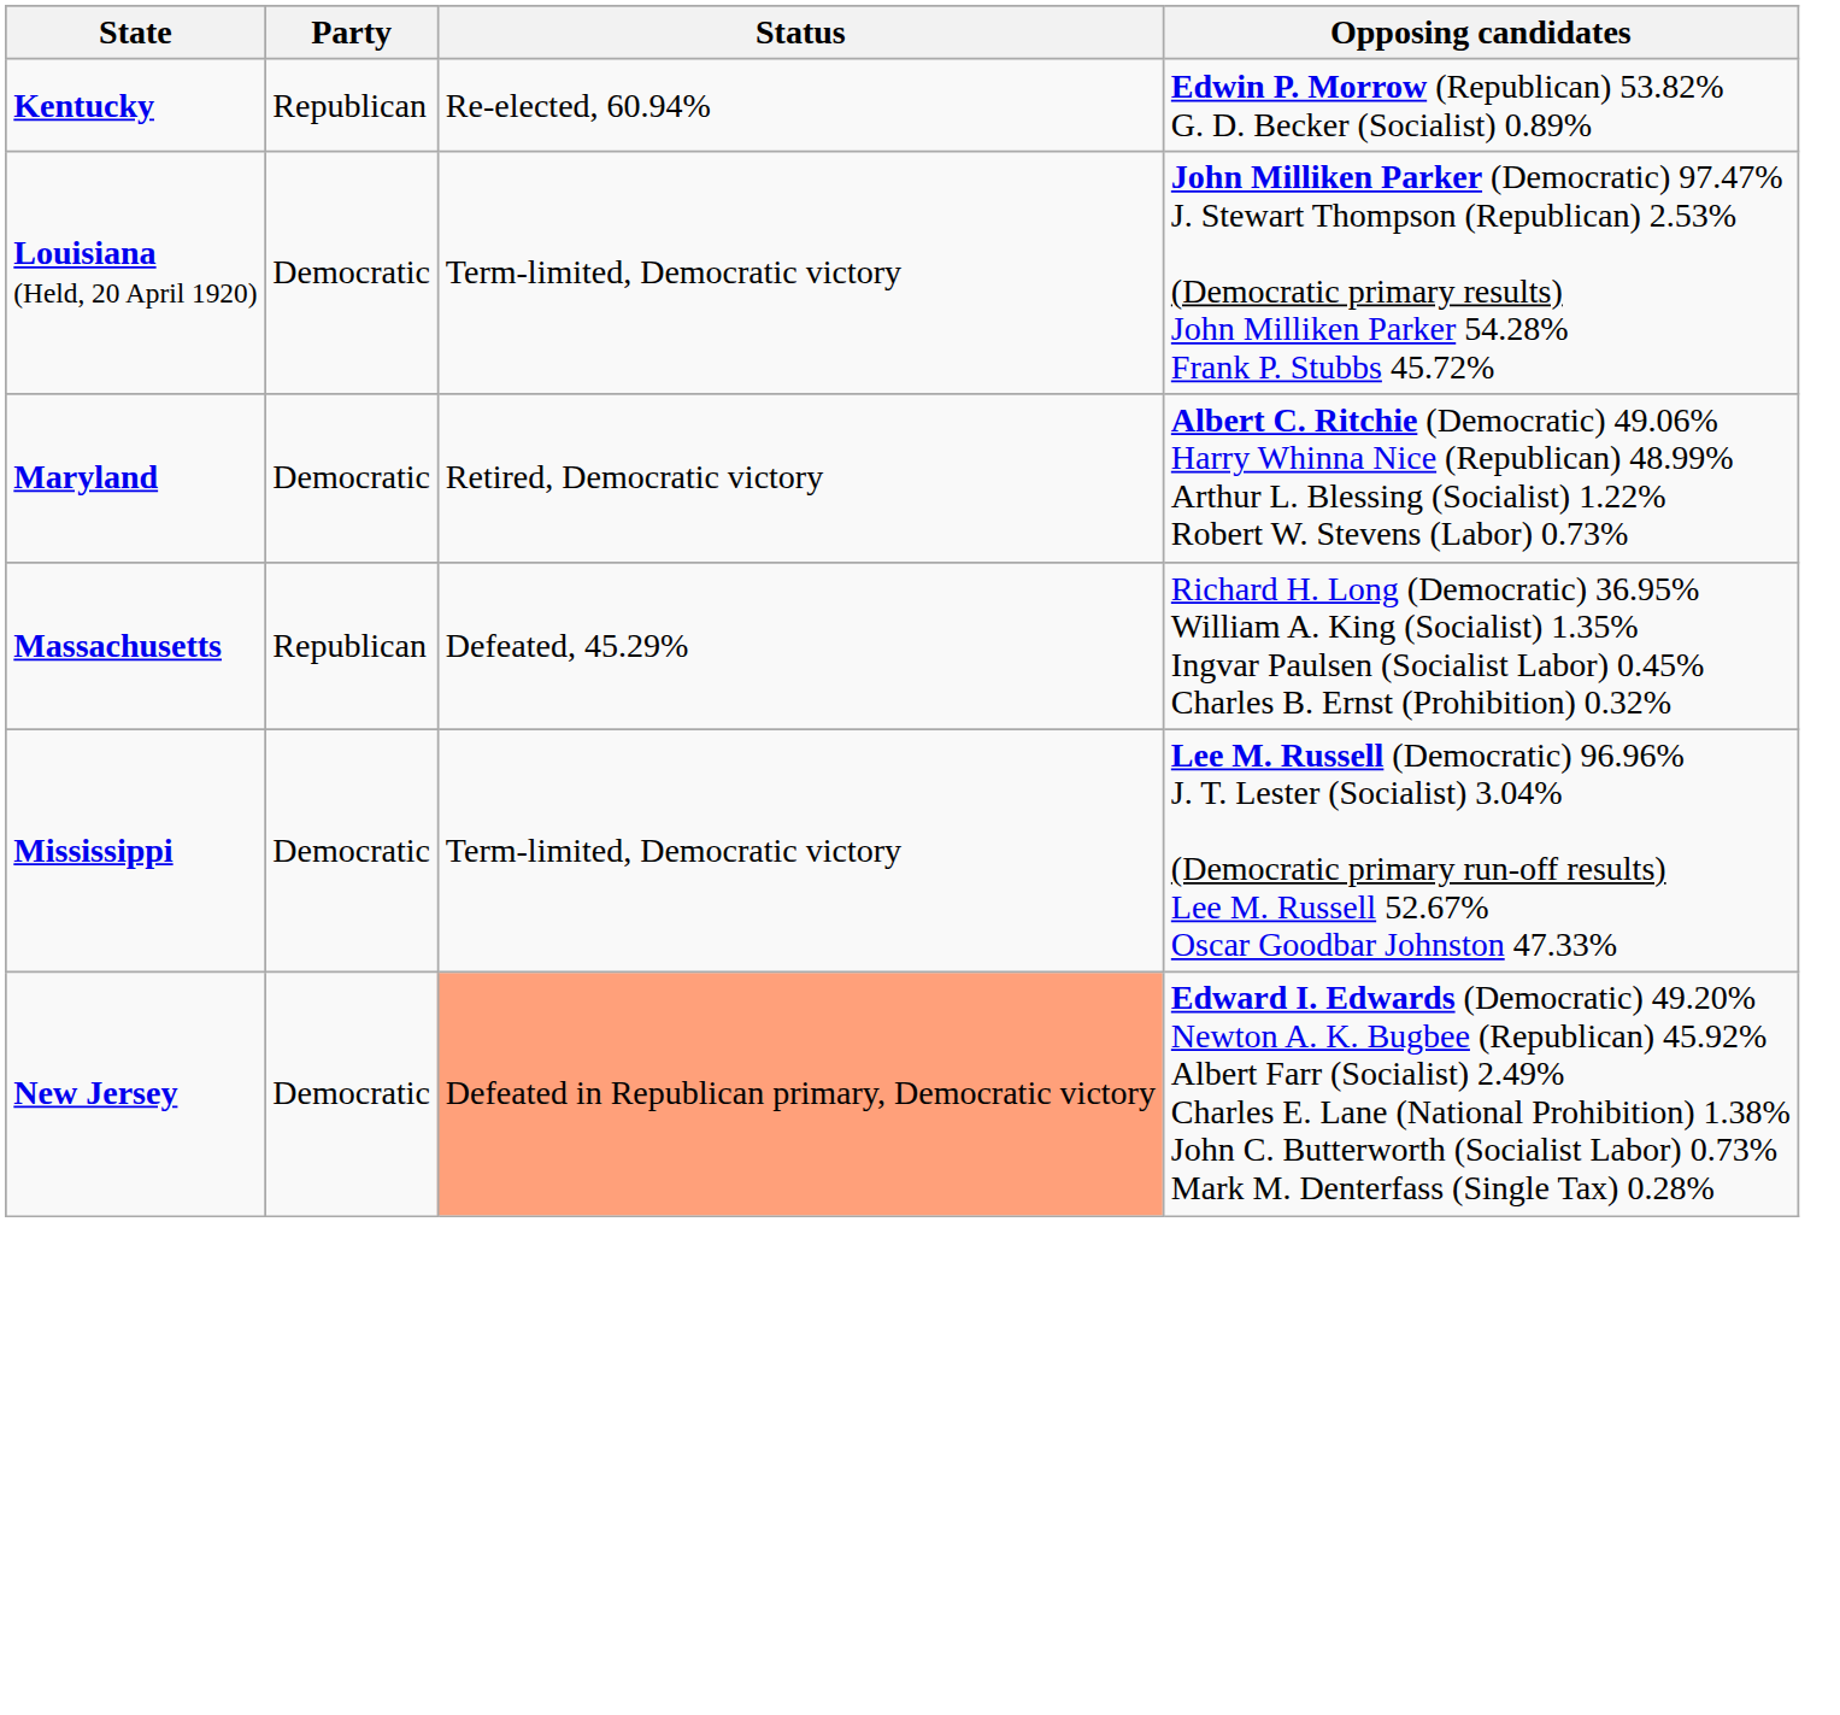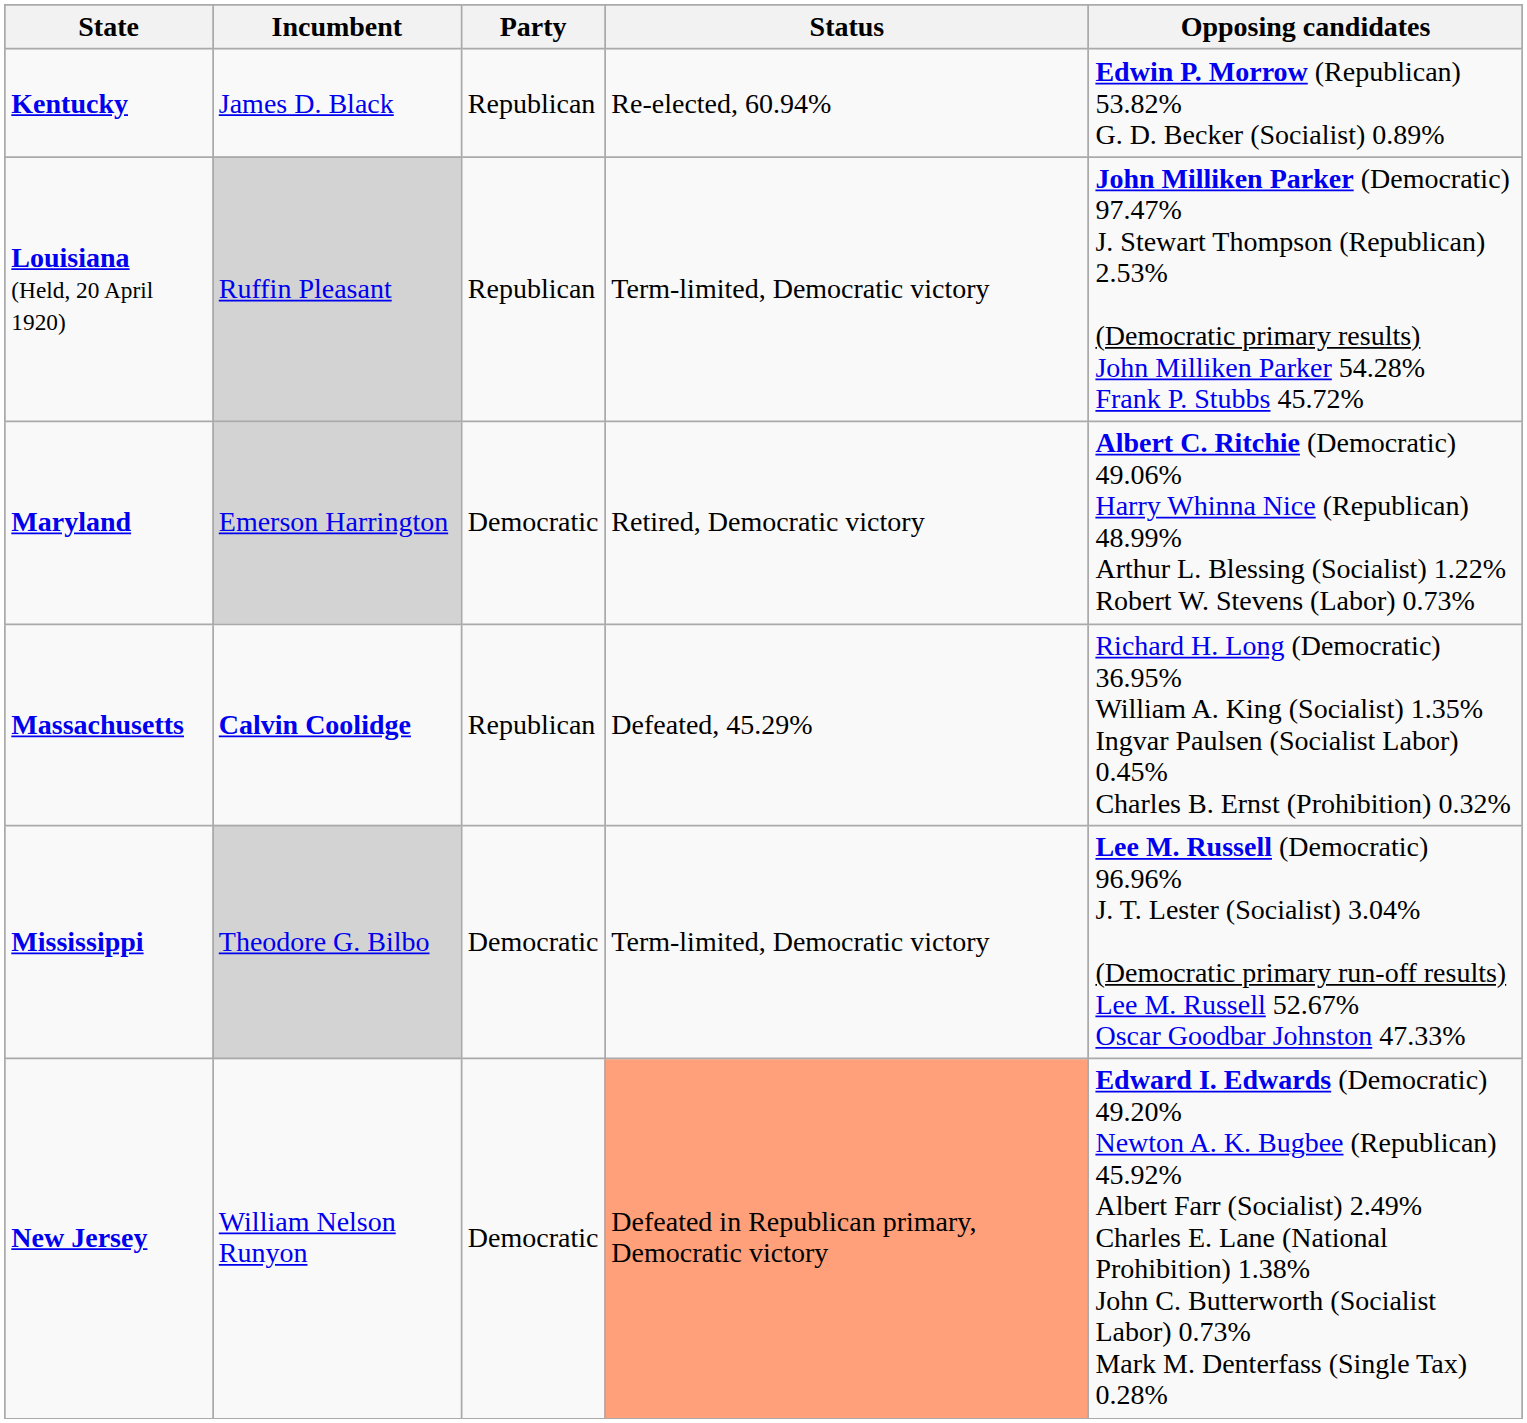+ column: Incumbent | James D. Black | Ruffin Pleasant | Emerson Harrington | Calvin Coolidge | Theodore G. Bilbo | William Nelson Runyon
Louisiana (Held, 20 April 1920) | Party: Democratic -> Republican
